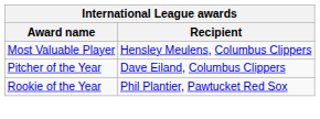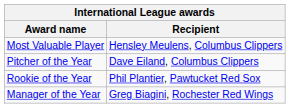+ row: Manager of the Year | Greg Biagini, Rochester Red Wings
